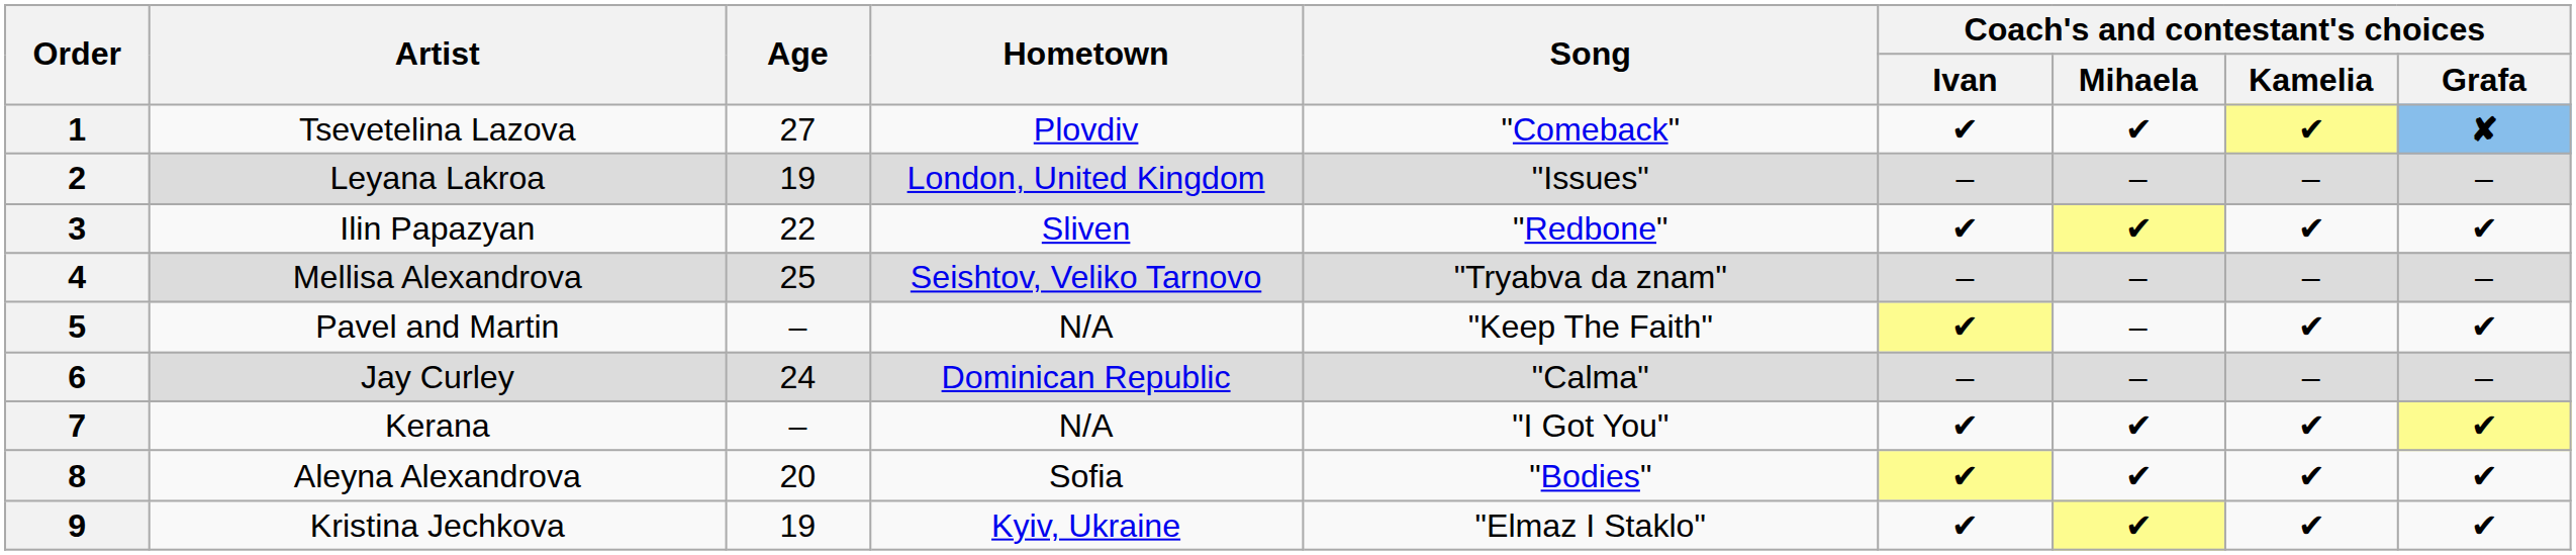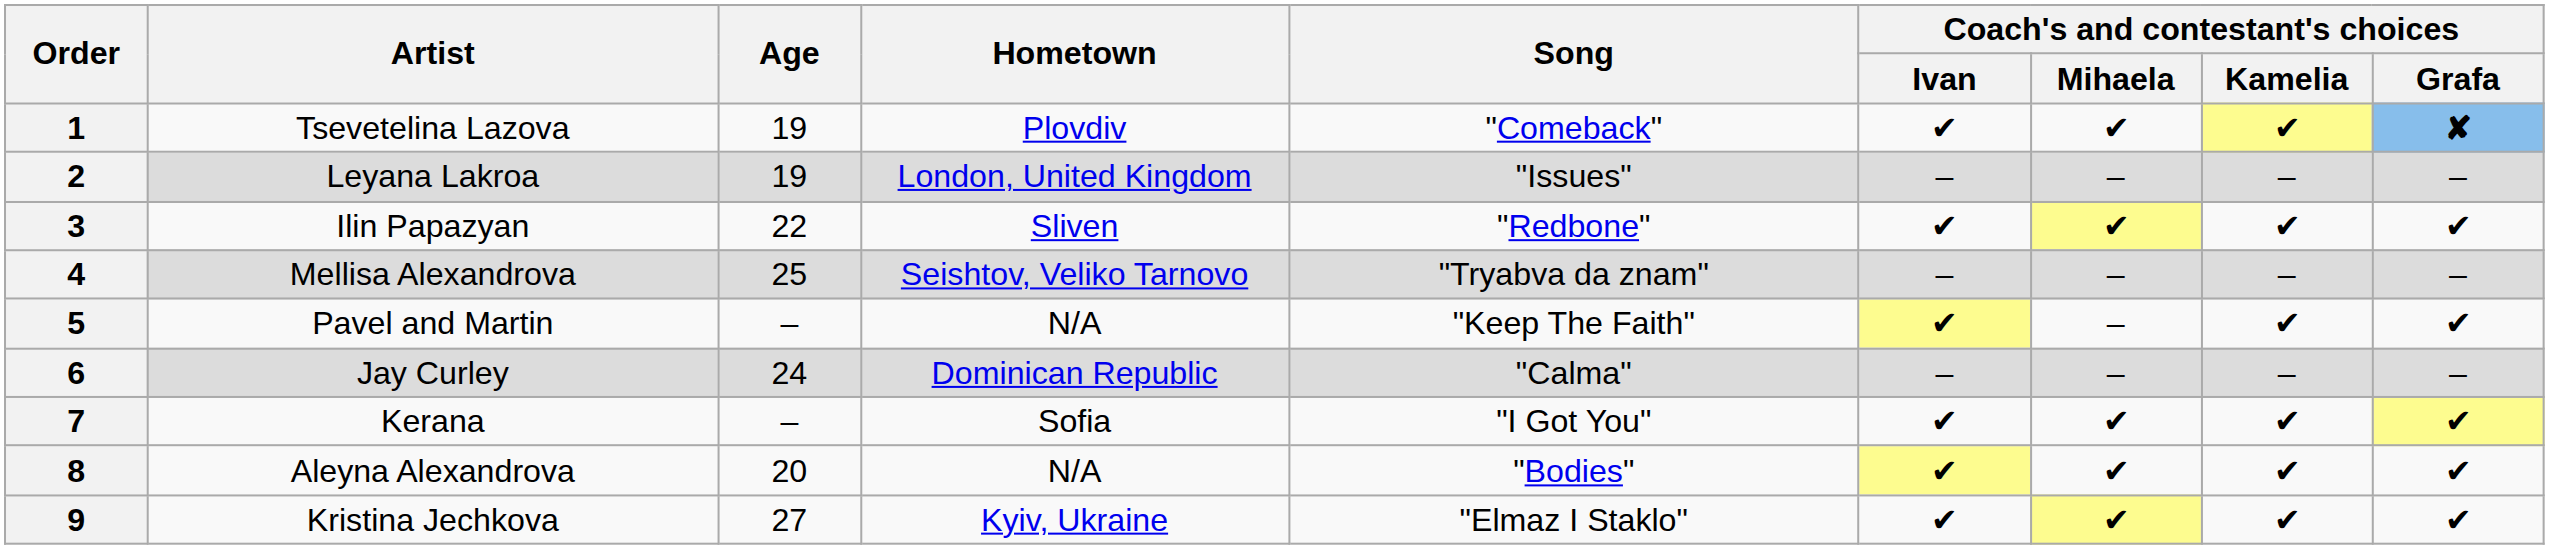1 | Age: 27 -> 19
7 | Hometown: N/A -> Sofia
8 | Hometown: Sofia -> N/A
9 | Age: 19 -> 27
